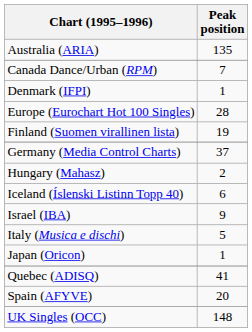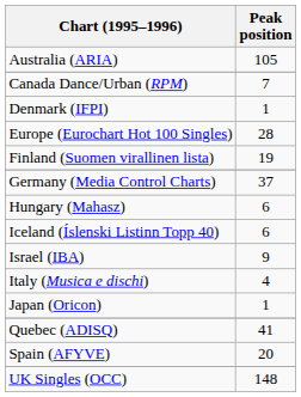Australia (ARIA) | Peak position: 135 -> 105
Hungary (Mahasz) | Peak position: 2 -> 6
Italy (Musica e dischi) | Peak position: 5 -> 4
